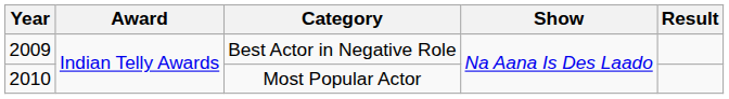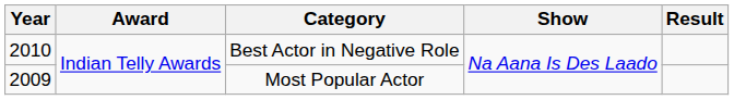Best Actor in Negative Role | Year: 2009 -> 2010
Most Popular Actor | Year: 2010 -> 2009
